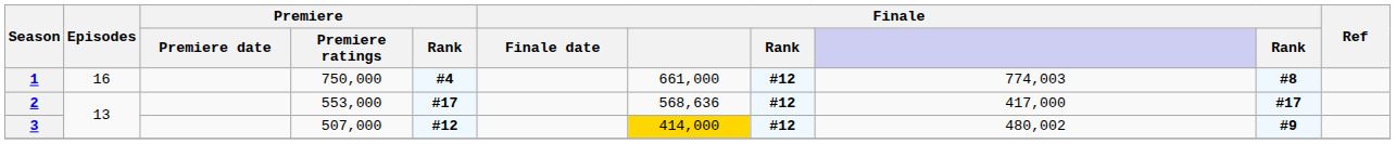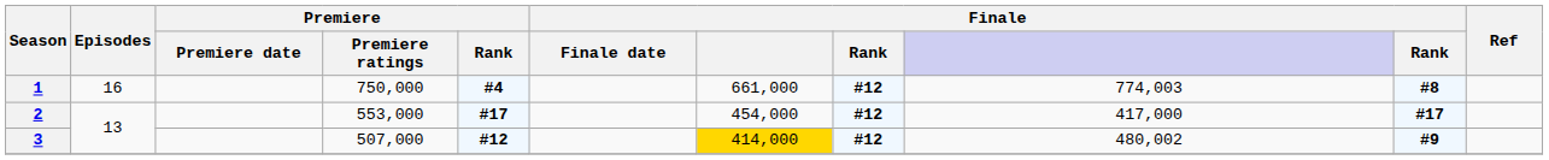2 | column 7: 568,636 -> 454,000
